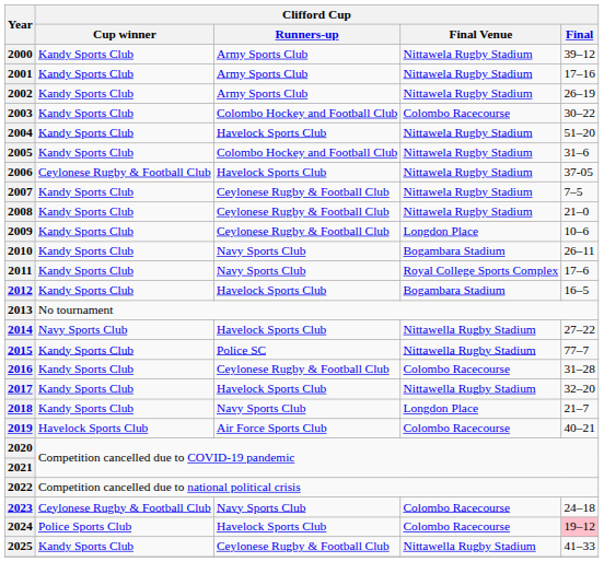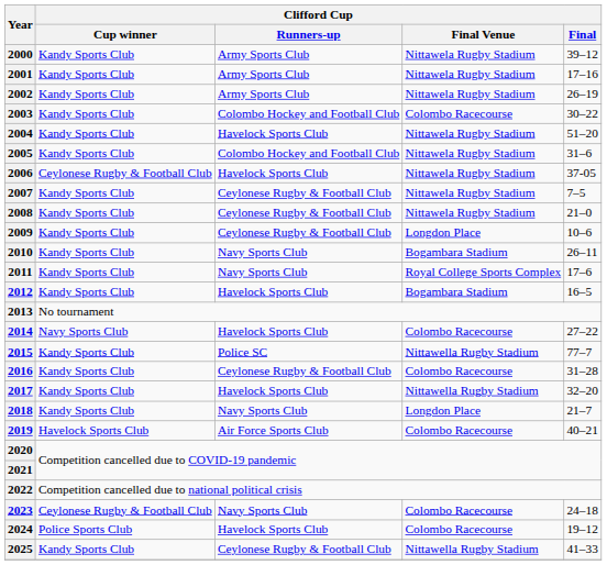2014 | Clifford Cup / Final Venue: Nittawella Rugby Stadium -> Colombo Racecourse
2024 | Clifford Cup / Final: pink background -> no background
